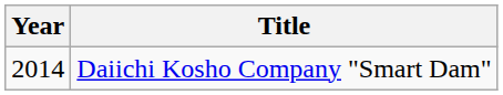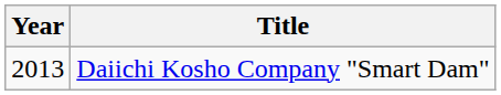Daiichi Kosho Company "Smart Dam" | Year: 2014 -> 2013
